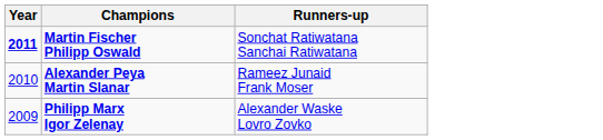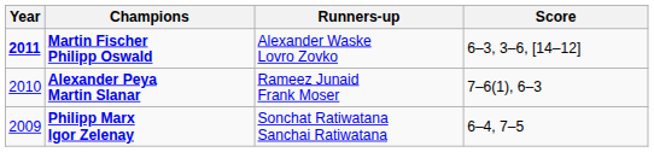+ column: Score | 6–3, 3–6, [14–12] | 7–6(1), 6–3 | 6–4, 7–5
Martin Fischer Philipp Oswald | Runners-up: Sonchat Ratiwatana Sanchai Ratiwatana -> Alexander Waske Lovro Zovko
Philipp Marx Igor Zelenay | Runners-up: Alexander Waske Lovro Zovko -> Sonchat Ratiwatana Sanchai Ratiwatana
